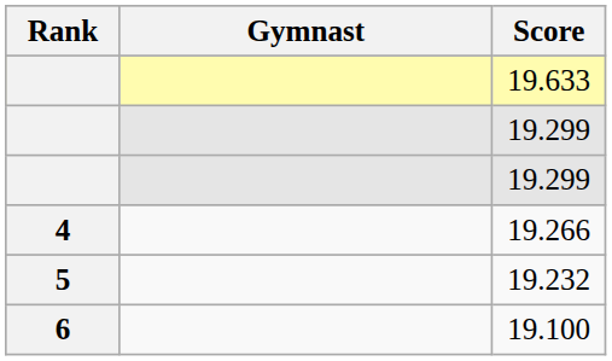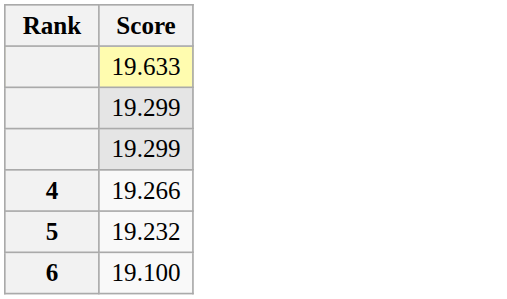- column: Gymnast
